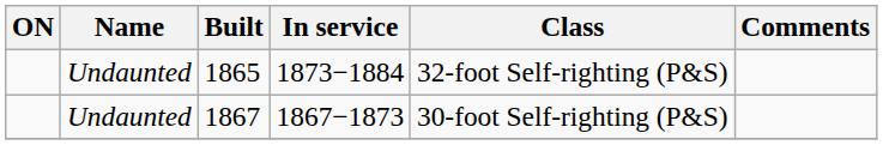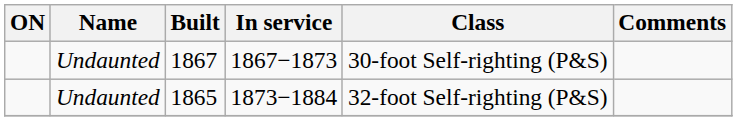rows swapped: 1867 <-> 1865
